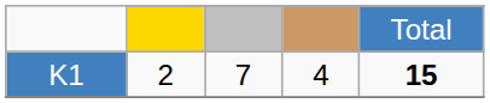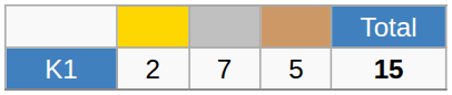K1 | column 4: 4 -> 5
